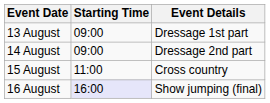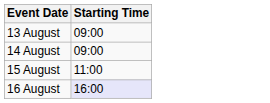- column: Event Details | Dressage 1st part | Dressage 2nd part | Cross country | Show jumping (final)
